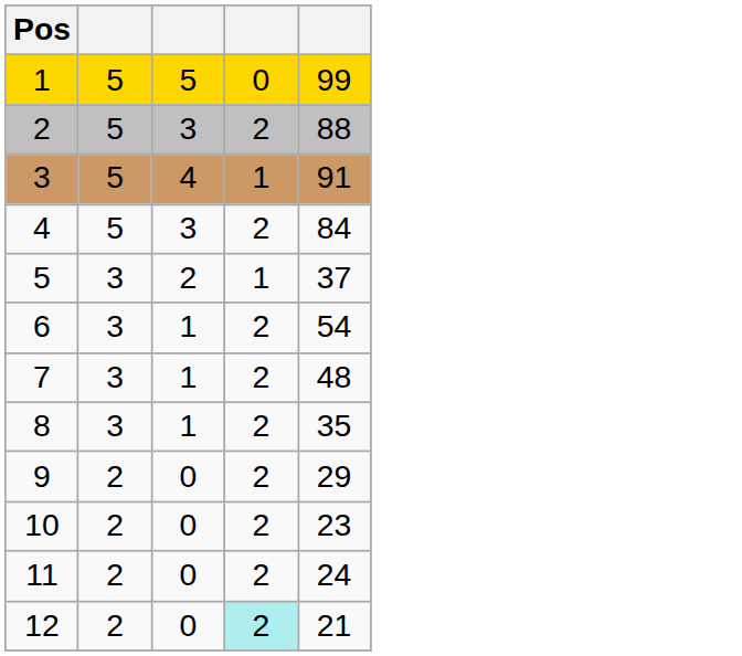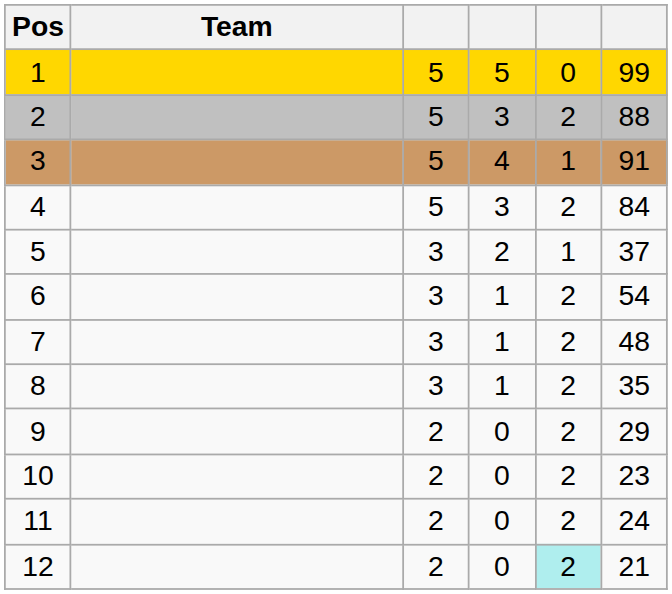+ column: Team
